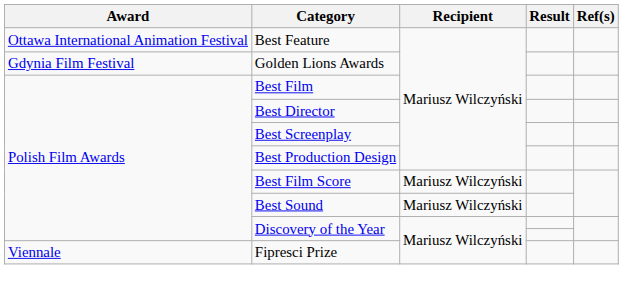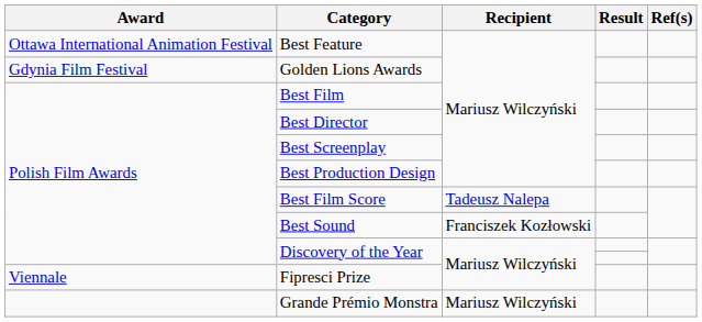Best Film Score | Recipient: Mariusz Wilczyński -> Tadeusz Nalepa
Best Sound | Recipient: Mariusz Wilczyński -> Franciszek Kozłowski
+ row: Grande Prémio Monstra | Mariusz Wilczyński
